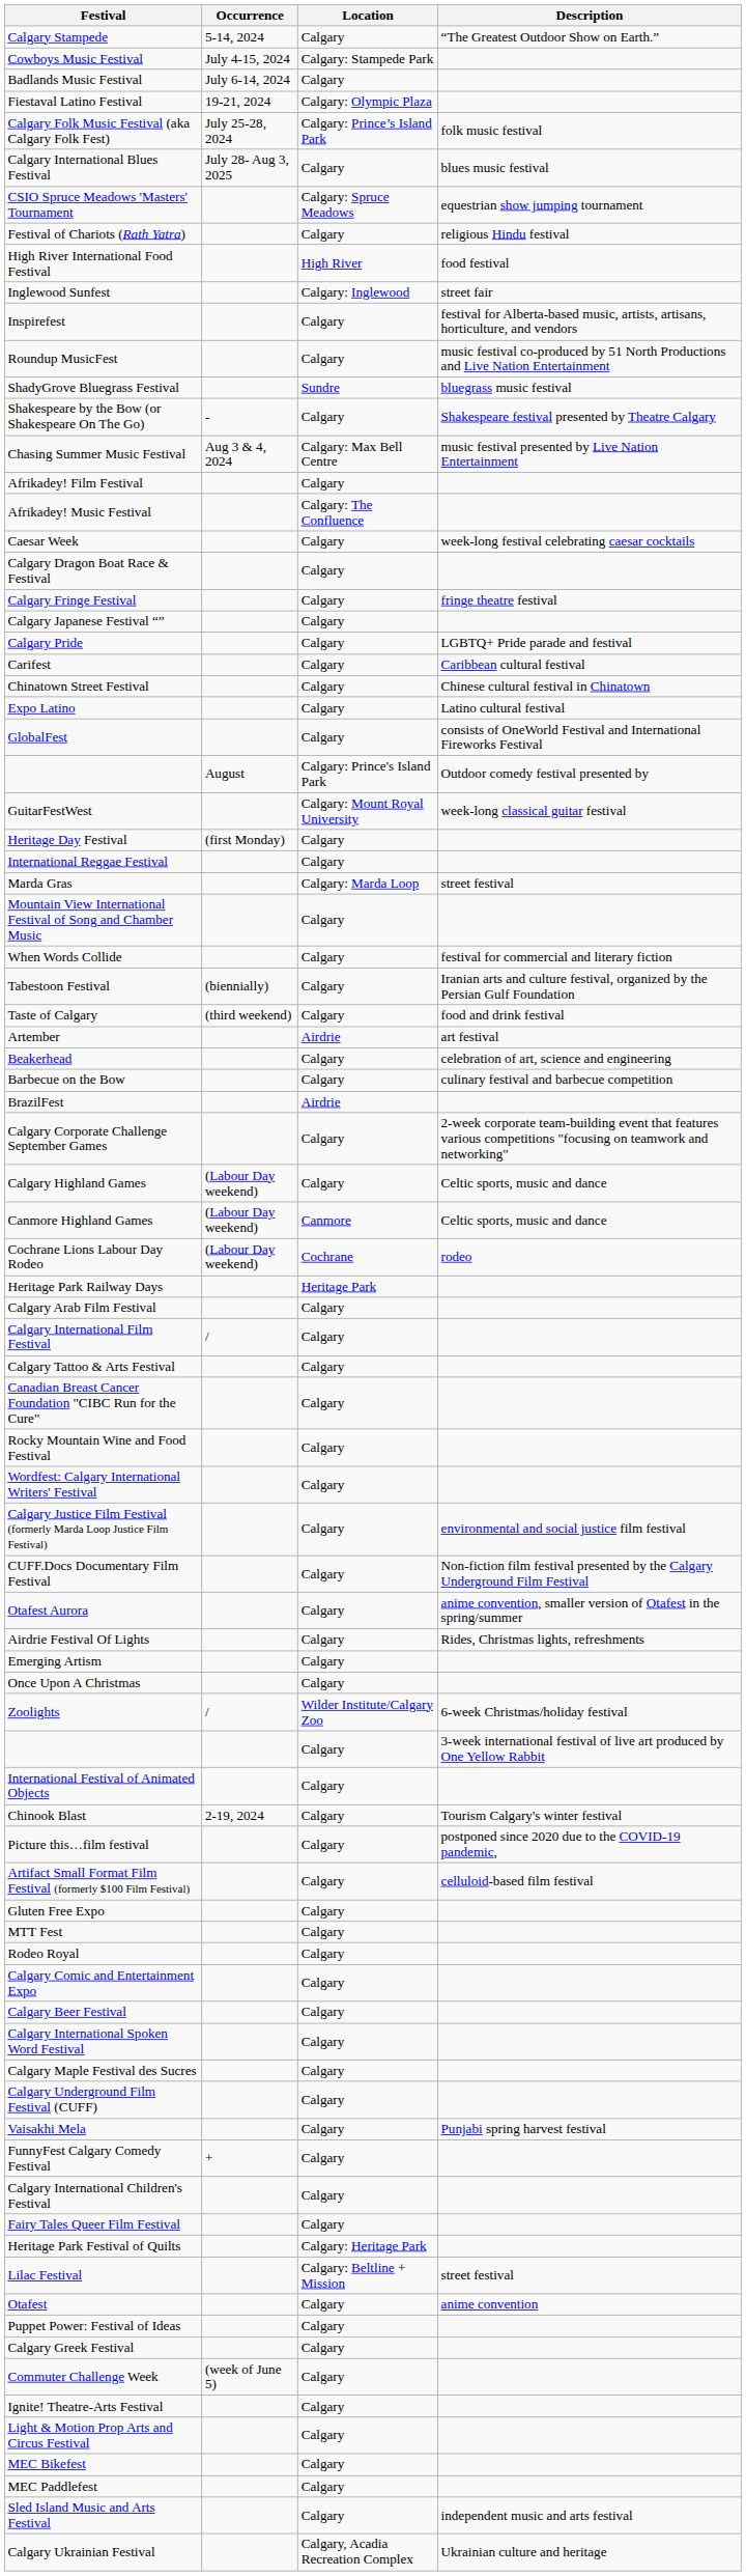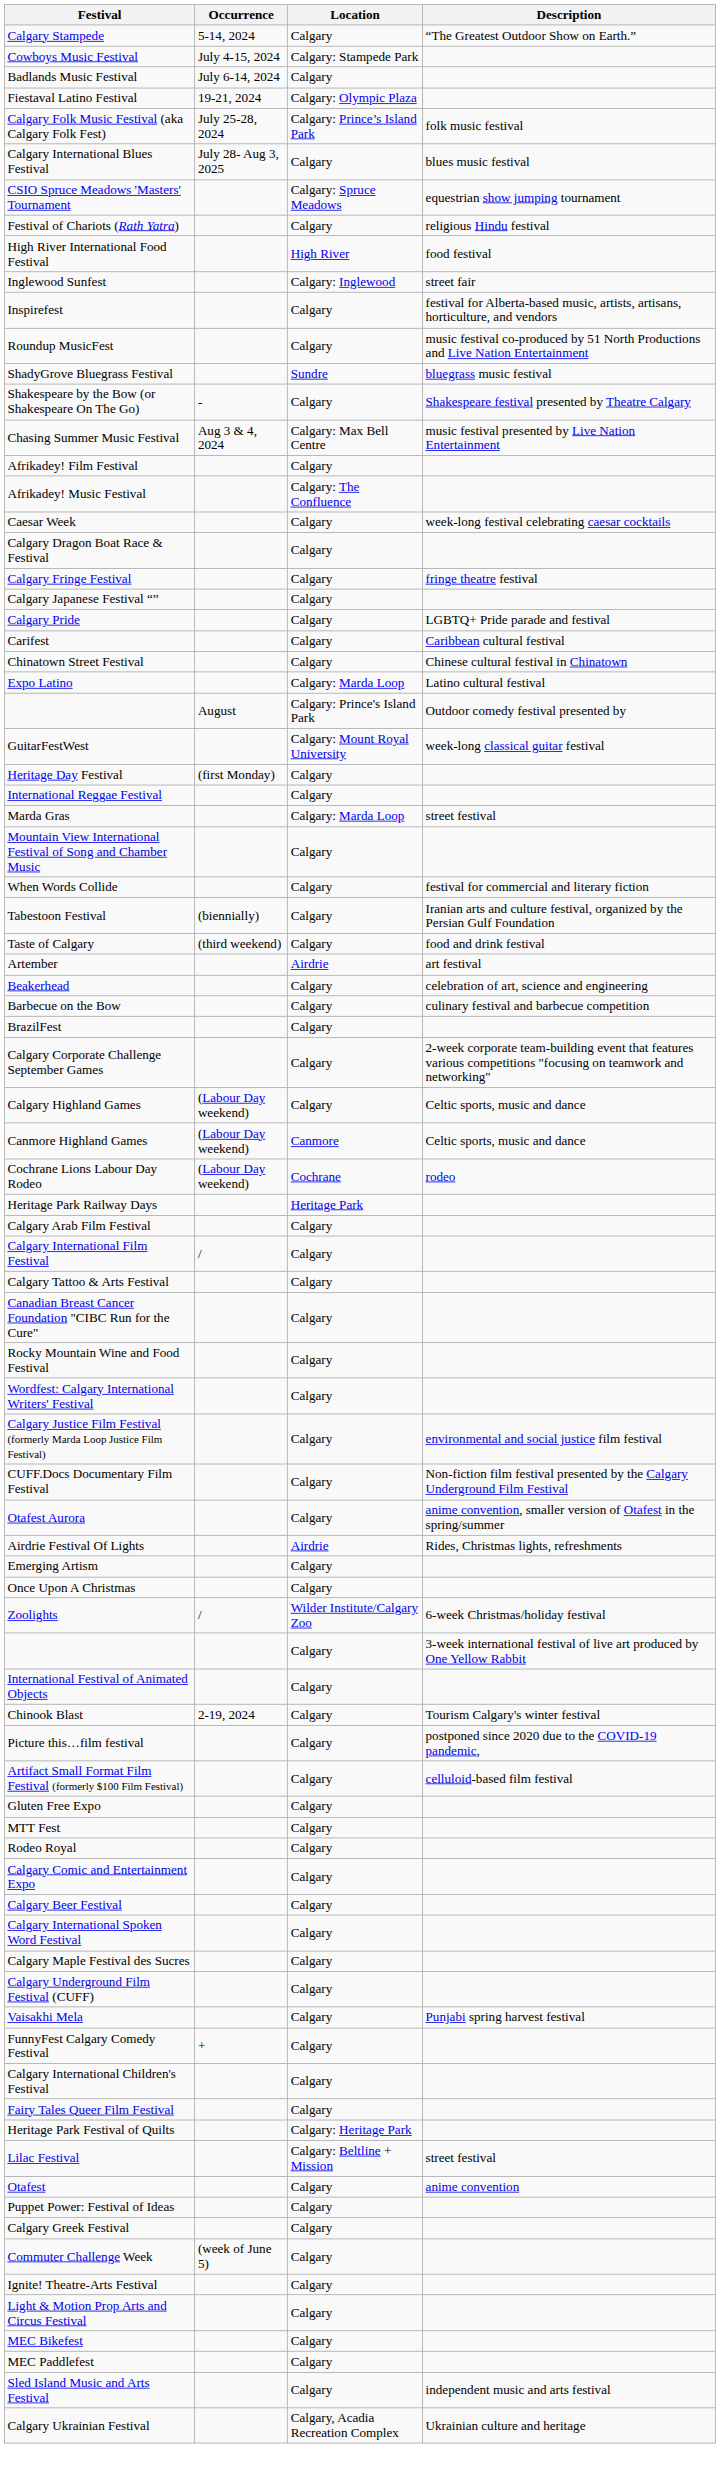Expo Latino | Location: Calgary -> Calgary: Marda Loop
- row: GlobalFest | Calgary | consists of OneWorld Festival and International Fireworks Festival
BrazilFest | Location: Airdrie -> Calgary
Airdrie Festival Of Lights | Location: Calgary -> Airdrie
